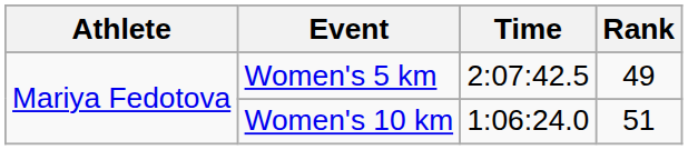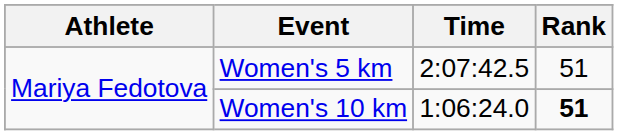Women's 5 km | Rank: 49 -> 51
Women's 10 km | Rank: normal -> bold
